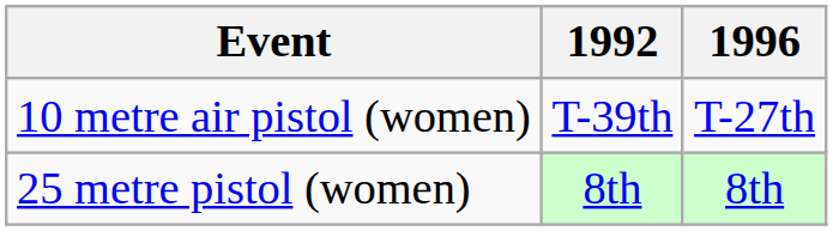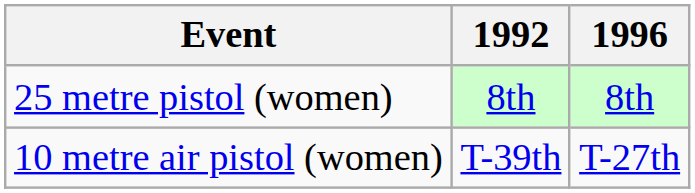rows swapped: 25 metre pistol (women) <-> 10 metre air pistol (women)
